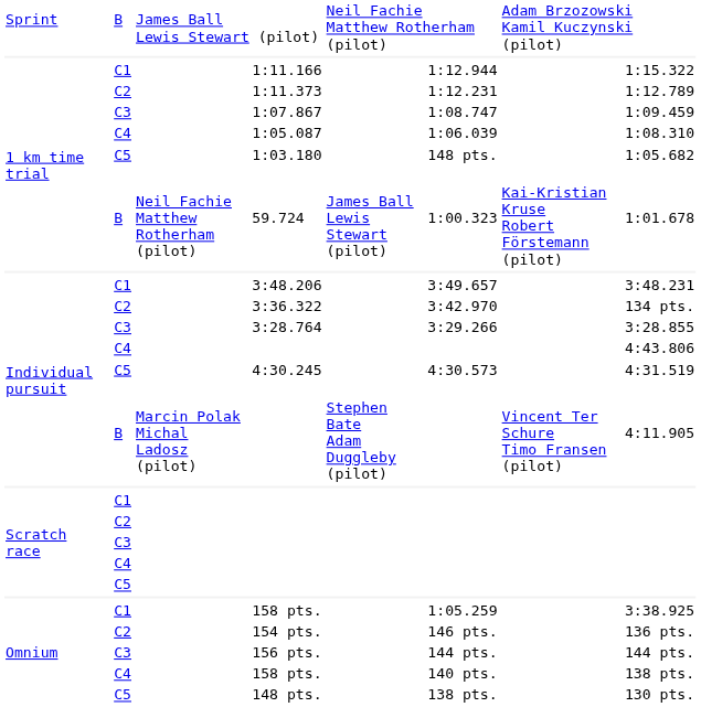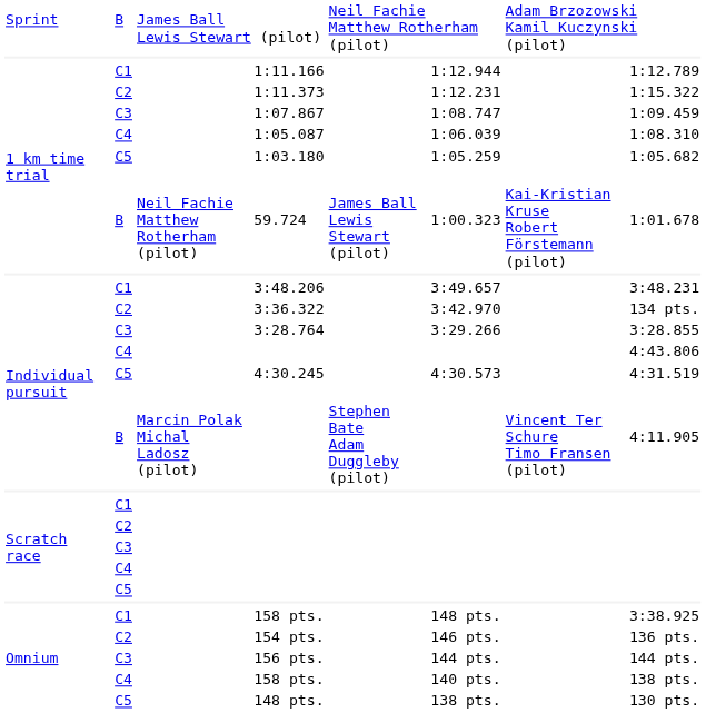1:11.166 | column 8: 1:15.322 -> 1:12.789
1:11.373 | column 8: 1:12.789 -> 1:15.322
1:03.180 | column 6: 148 pts. -> 1:05.259
C1 / 158 pts. | column 6: 1:05.259 -> 148 pts.
